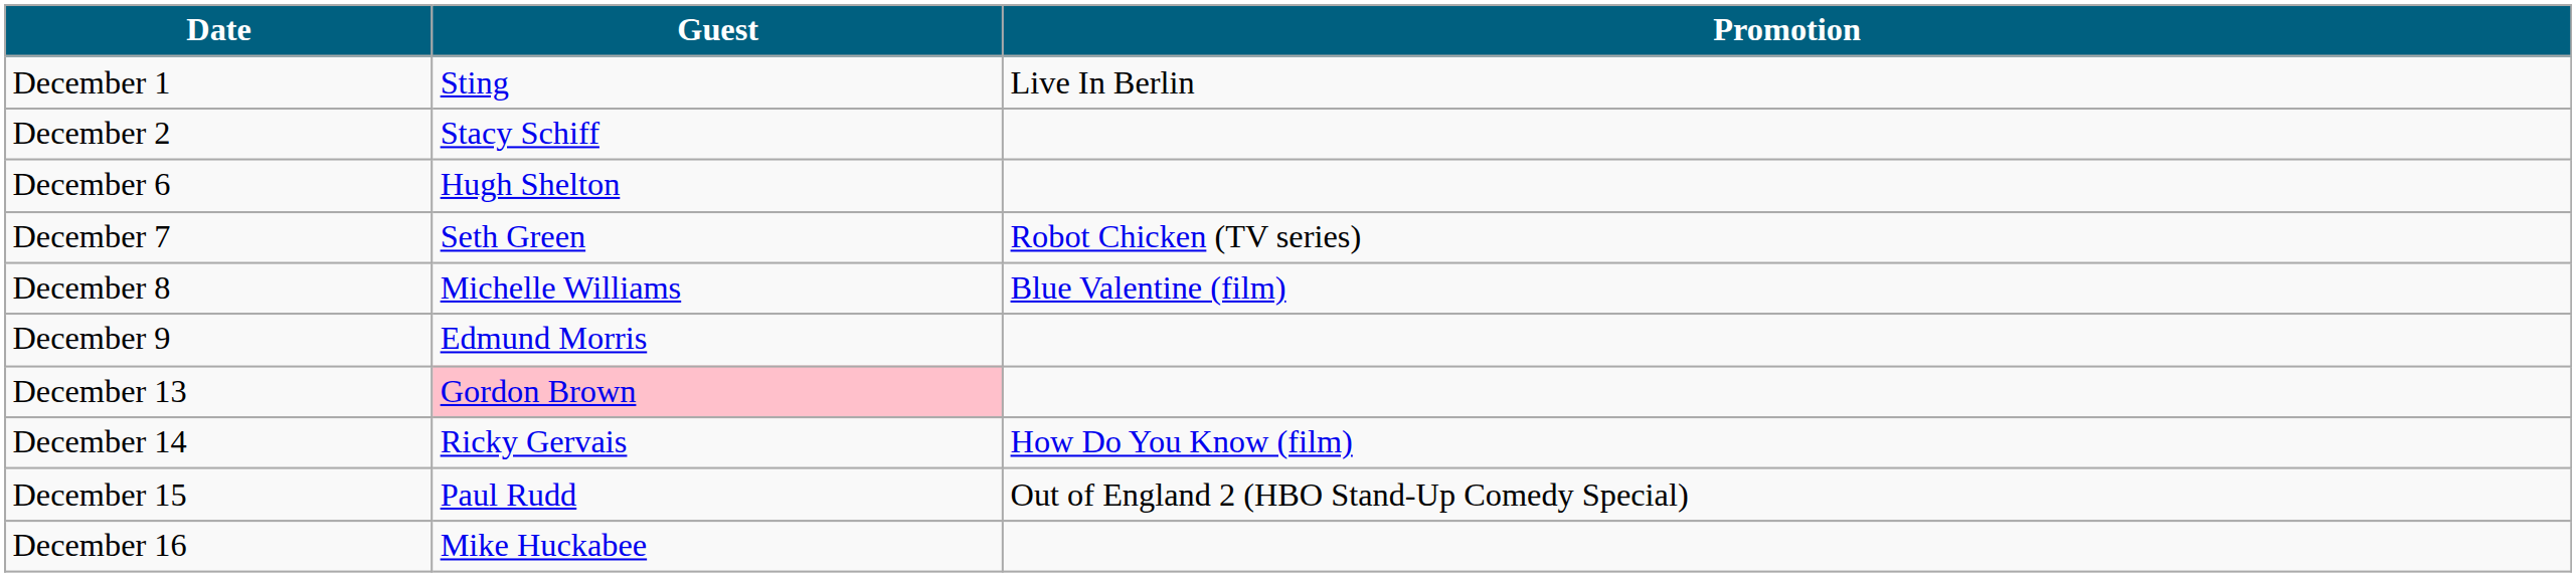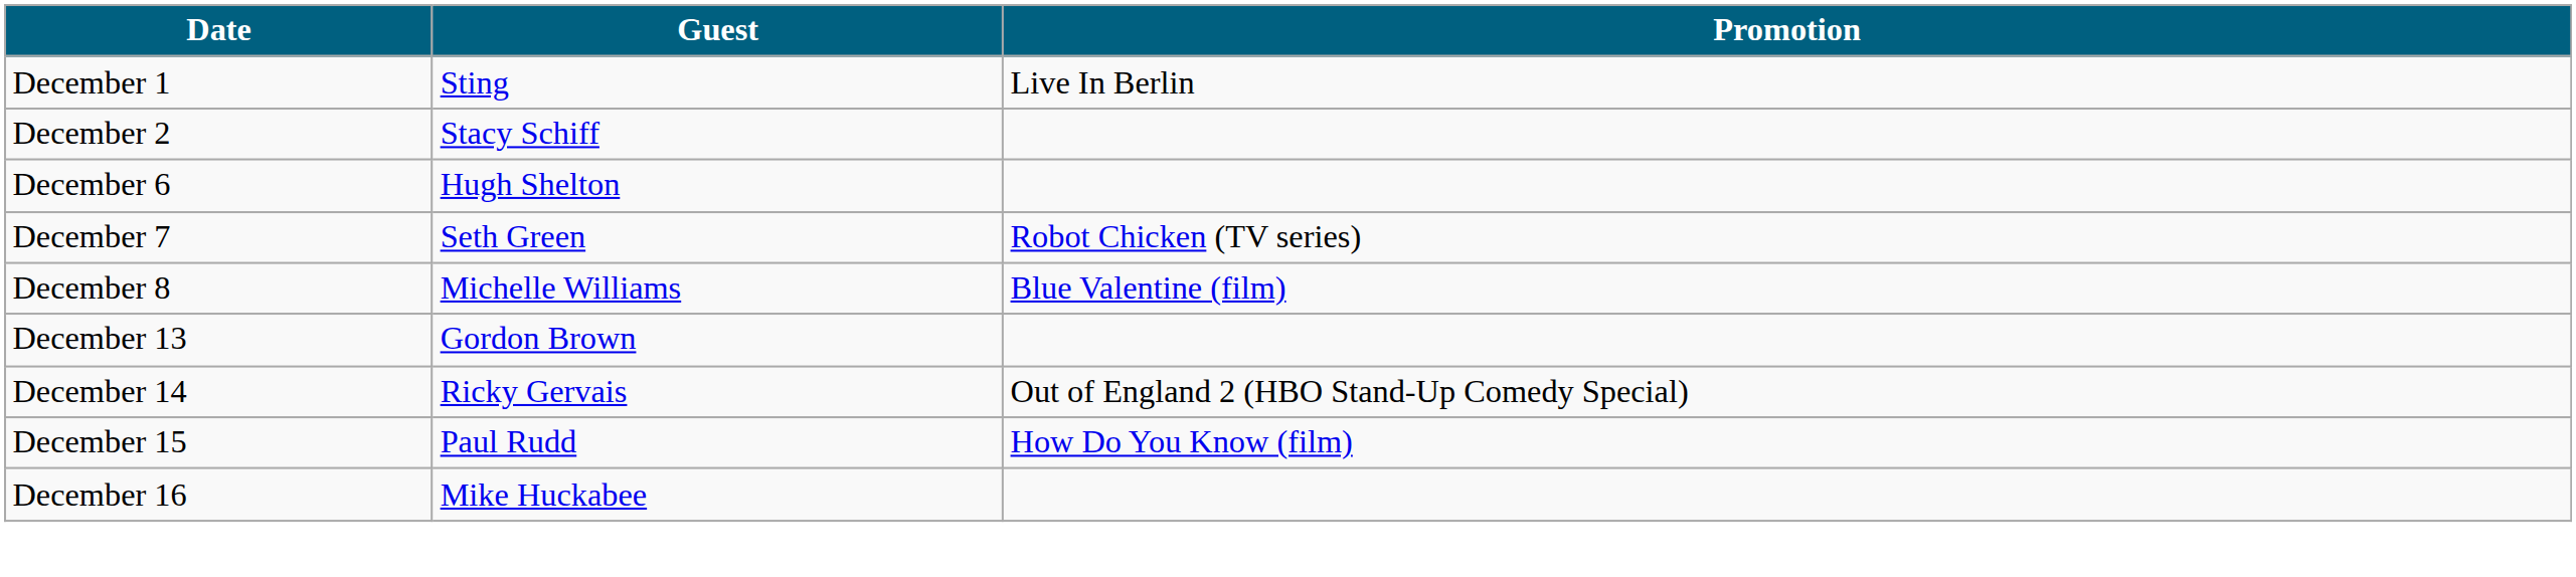- row: December 9 | Edmund Morris
December 13 | Guest: pink background -> no background
December 14 | Promotion: How Do You Know (film) -> Out of England 2 (HBO Stand-Up Comedy Special)
December 15 | Promotion: Out of England 2 (HBO Stand-Up Comedy Special) -> How Do You Know (film)
